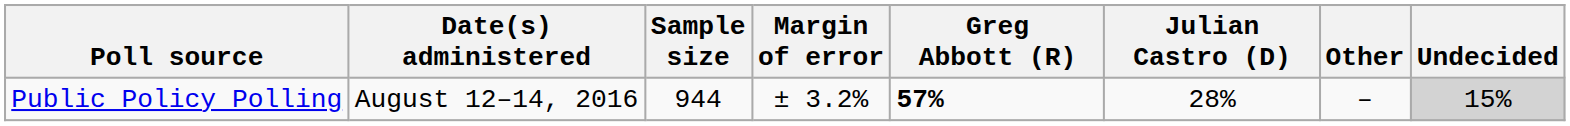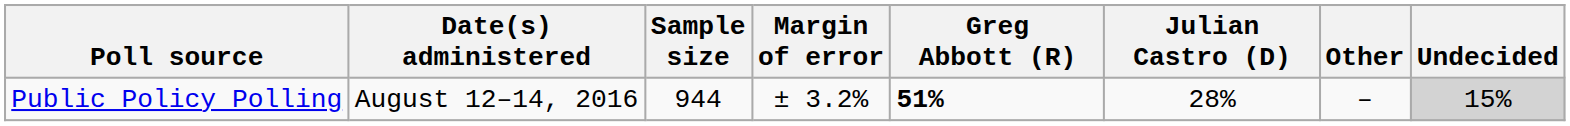Public Policy Polling | Greg Abbott (R): 57% -> 51%
